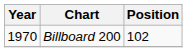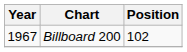Billboard 200 | Year: 1970 -> 1967
